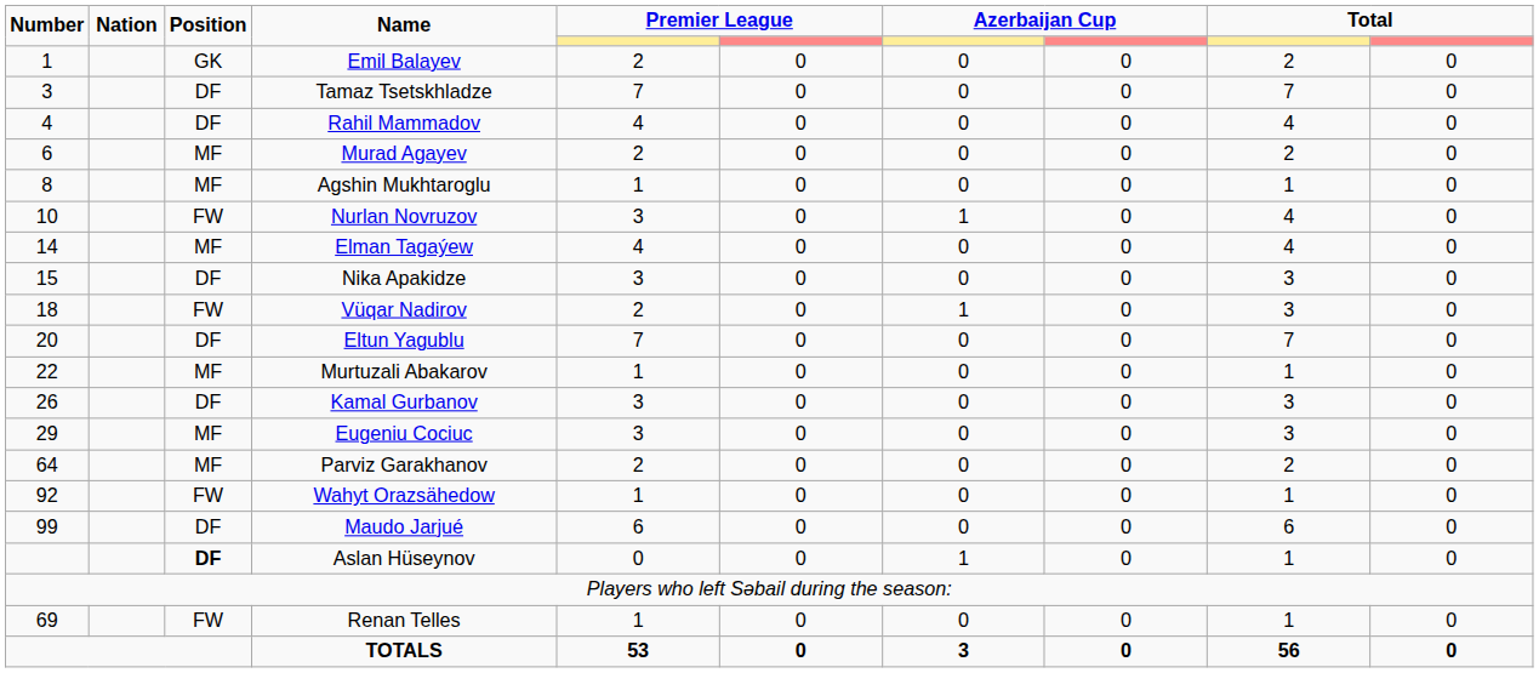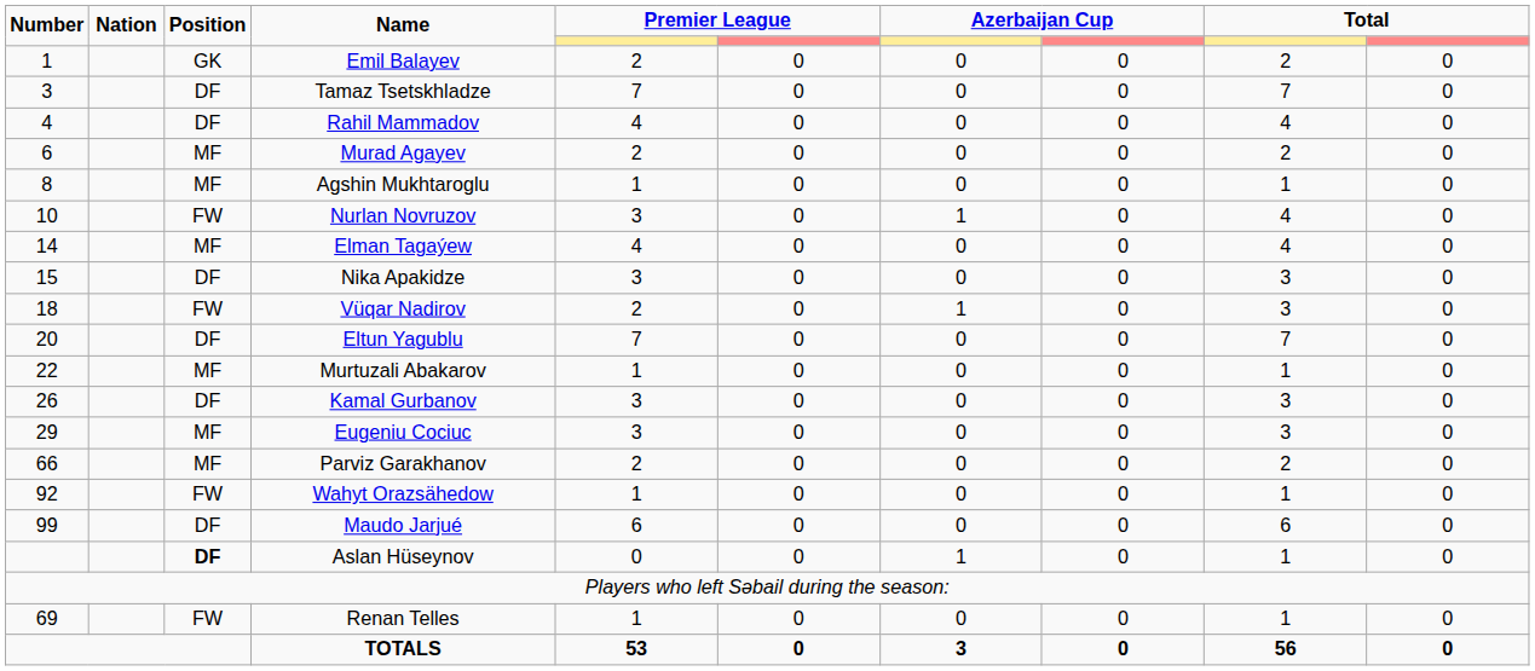Parviz Garakhanov | Number: 64 -> 66
